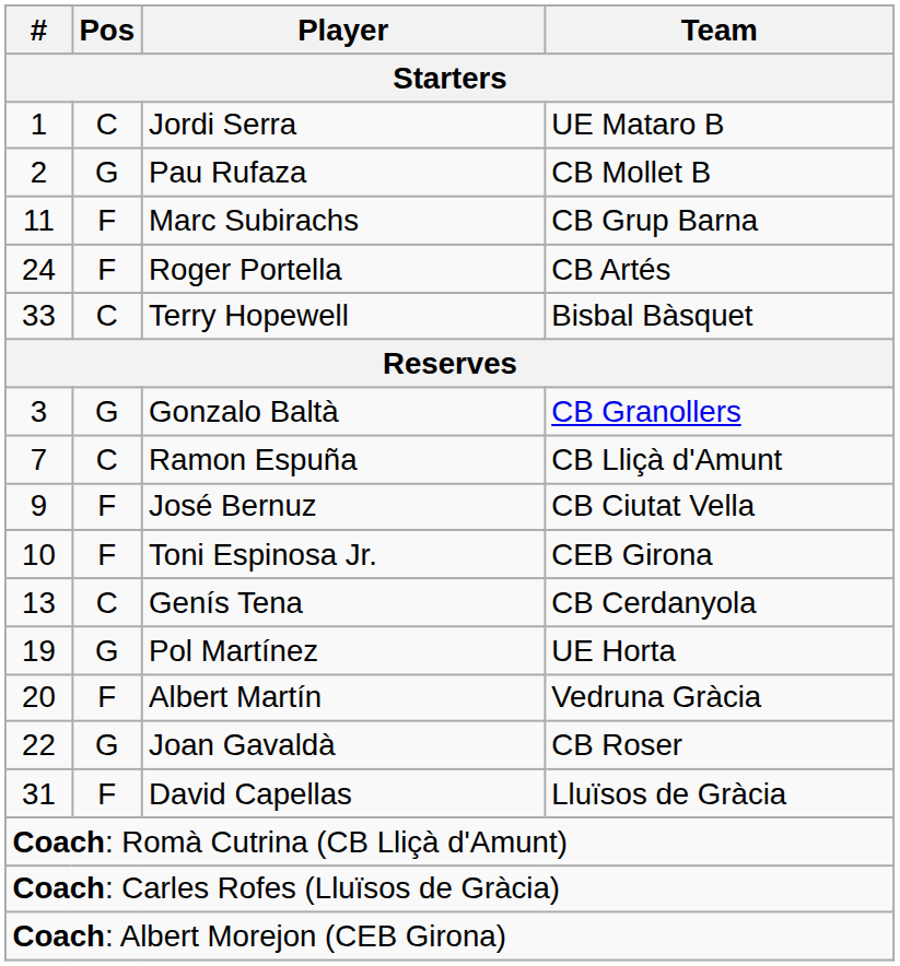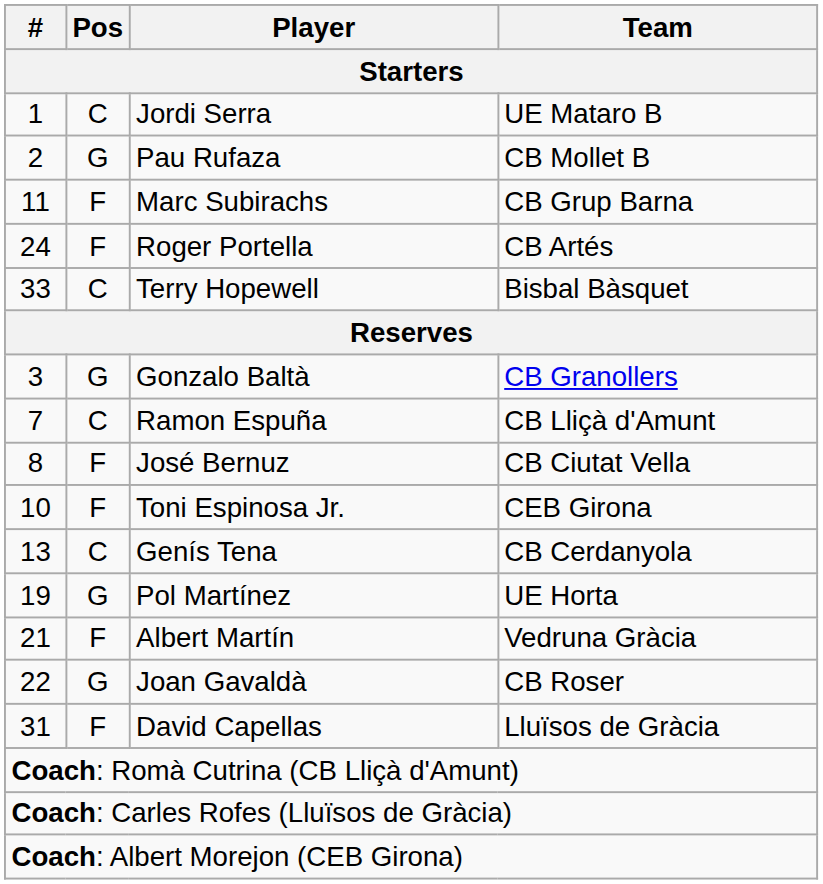José Bernuz | #: 9 -> 8
Albert Martín | #: 20 -> 21
